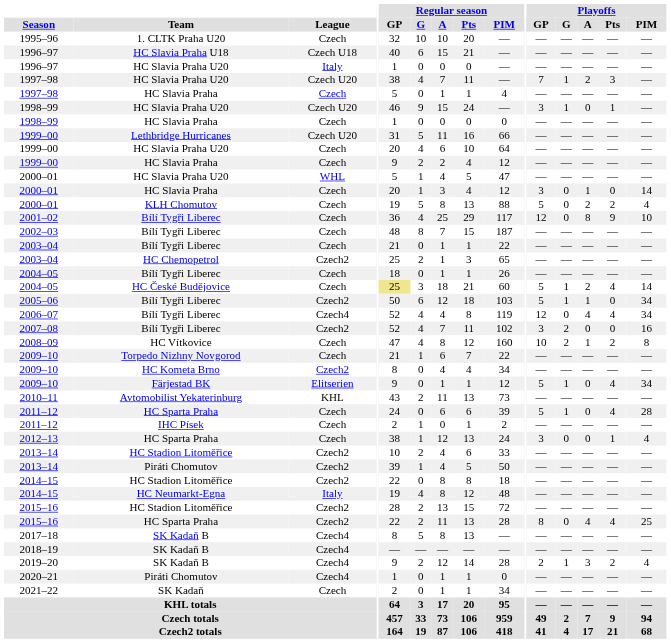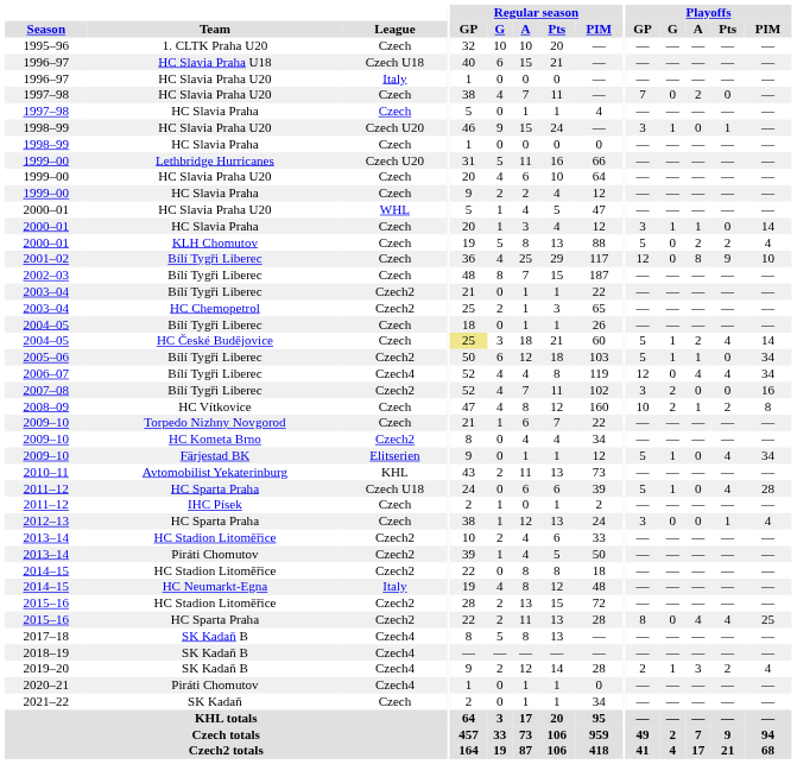1997–98 / HC Slavia Praha U20 | League: Czech U20 -> Czech
1997–98 / HC Slavia Praha U20 | Playoffs / G: 1 -> 0
1997–98 / HC Slavia Praha U20 | Playoffs / Pts: 3 -> 0
2000–01 / HC Slavia Praha | Playoffs / G: 0 -> 1
2003–04 / Bílí Tygři Liberec | League: Czech -> Czech2
2011–12 / HC Sparta Praha | League: Czech -> Czech U18
